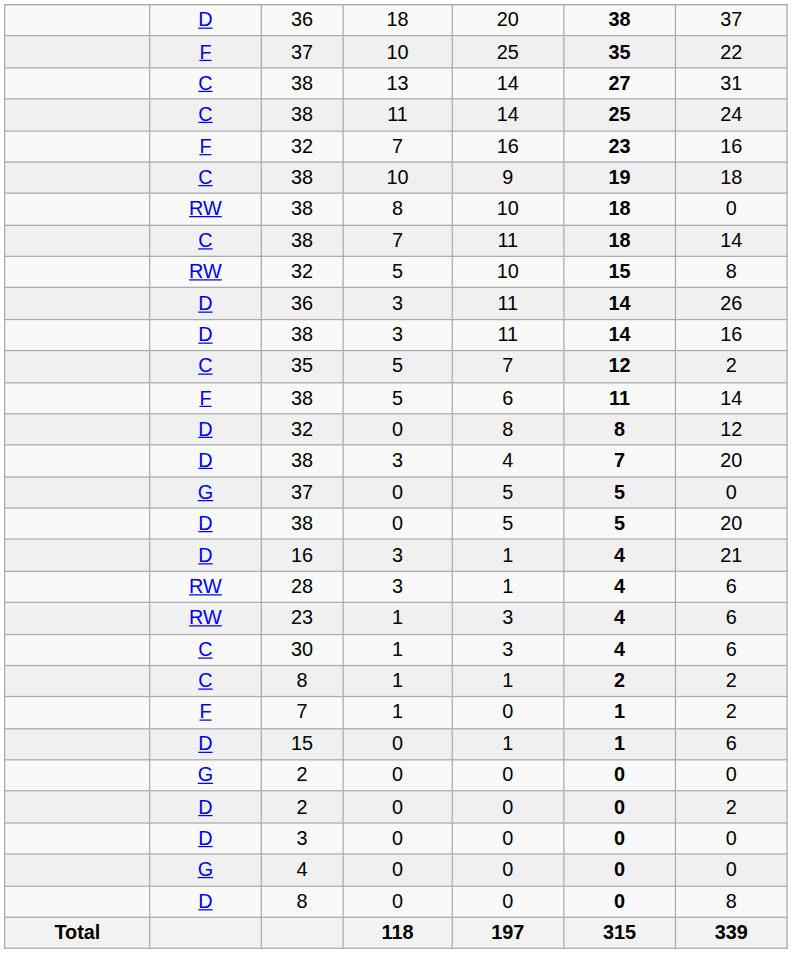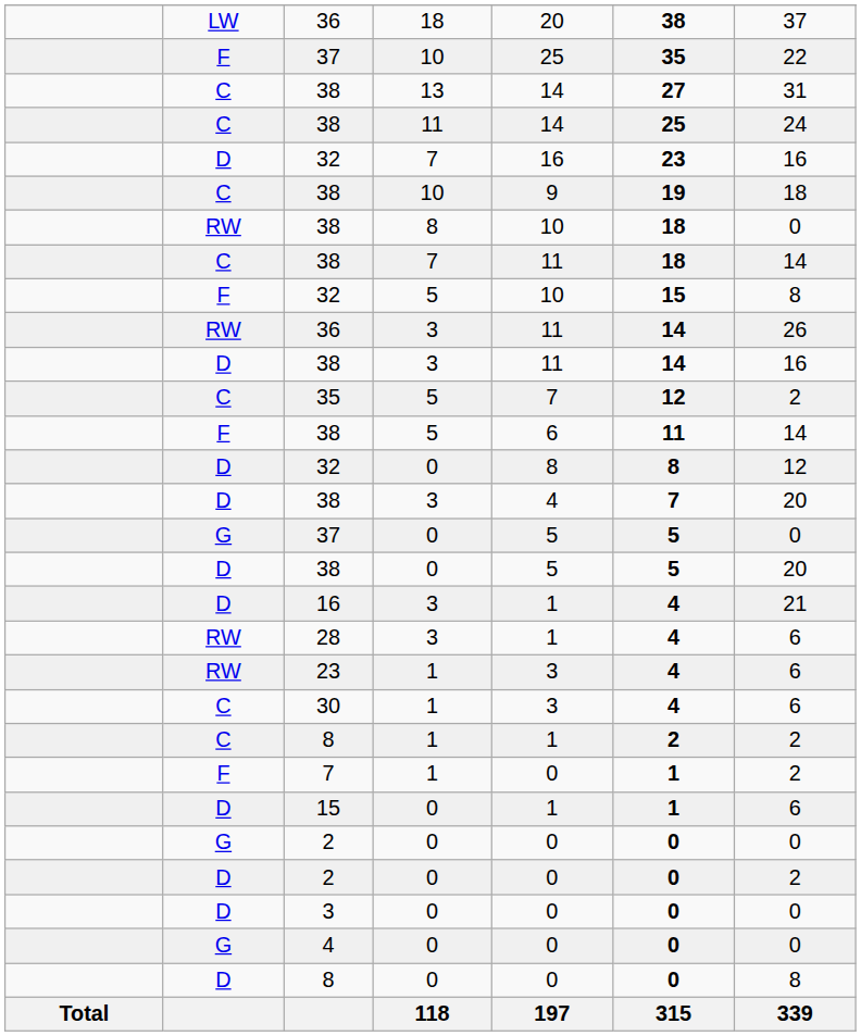36 / 18 | column 2: D -> LW
32 / 7 | column 2: F -> D
32 / 5 | column 2: RW -> F
36 / 3 | column 2: D -> RW
